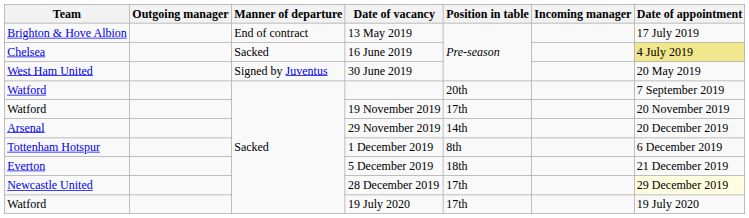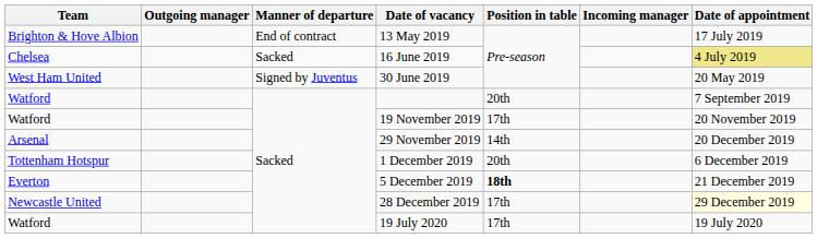1 December 2019 | Position in table: 8th -> 20th
5 December 2019 | Position in table: normal -> bold
